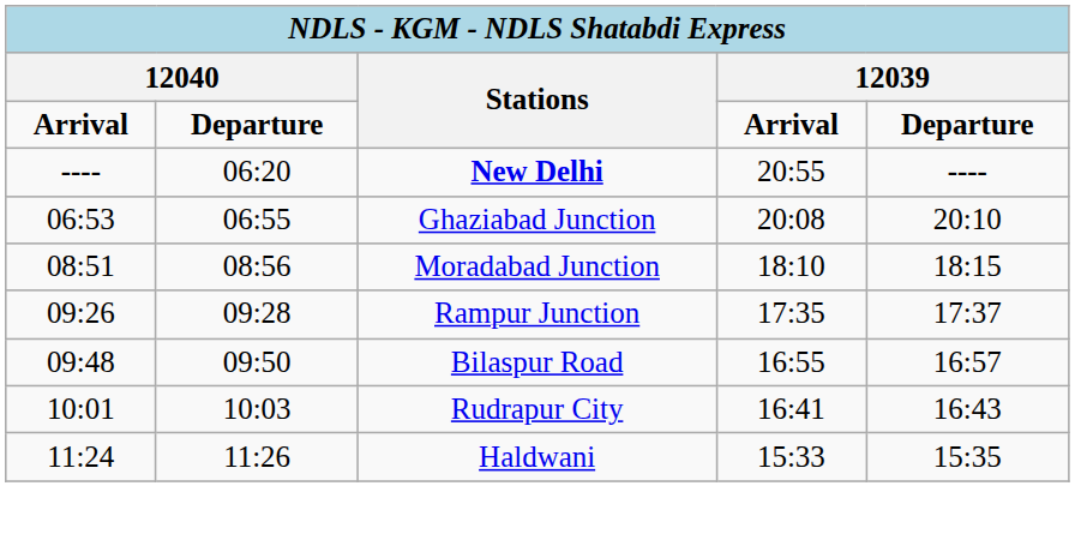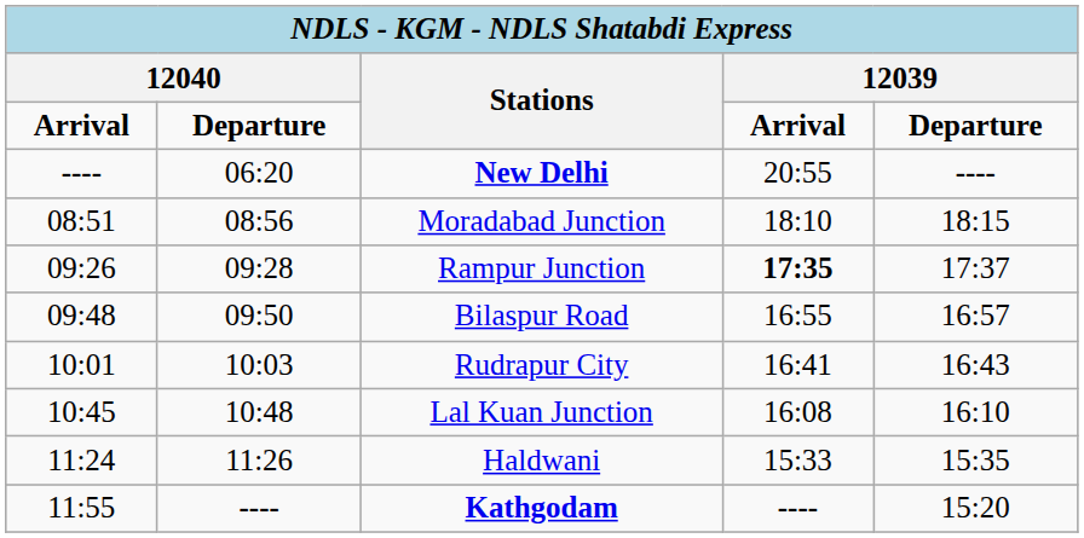- row: 06:53 | 06:55 | Ghaziabad Junction | 20:08 | 20:10
Rampur Junction | column 4: normal -> bold
+ row: 10:45 | 10:48 | Lal Kuan Junction | 16:08 | 16:10
+ row: 11:55 | ---- | Kathgodam | ---- | 15:20
